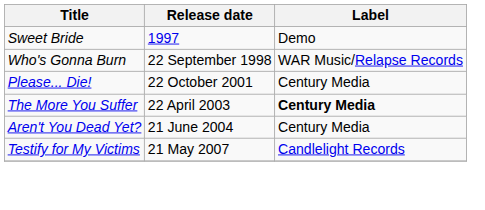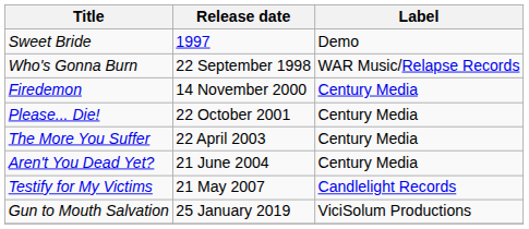+ row: Firedemon | 14 November 2000 | Century Media
The More You Suffer | Label: bold -> normal
+ row: Gun to Mouth Salvation | 25 January 2019 | ViciSolum Productions
